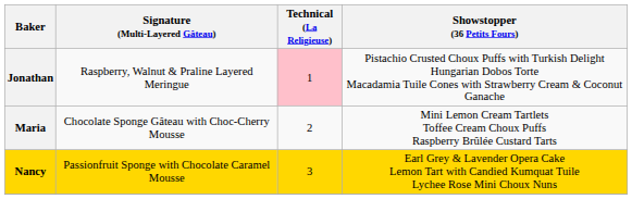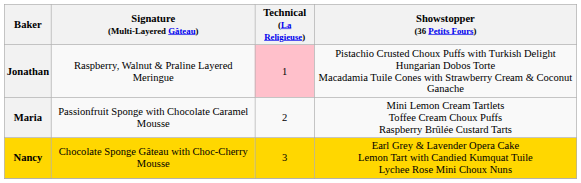Maria | Signature (Multi-Layered Gâteau): Chocolate Sponge Gâteau with Choc-Cherry Mousse -> Passionfruit Sponge with Chocolate Caramel Mousse
Nancy | Signature (Multi-Layered Gâteau): Passionfruit Sponge with Chocolate Caramel Mousse -> Chocolate Sponge Gâteau with Choc-Cherry Mousse
